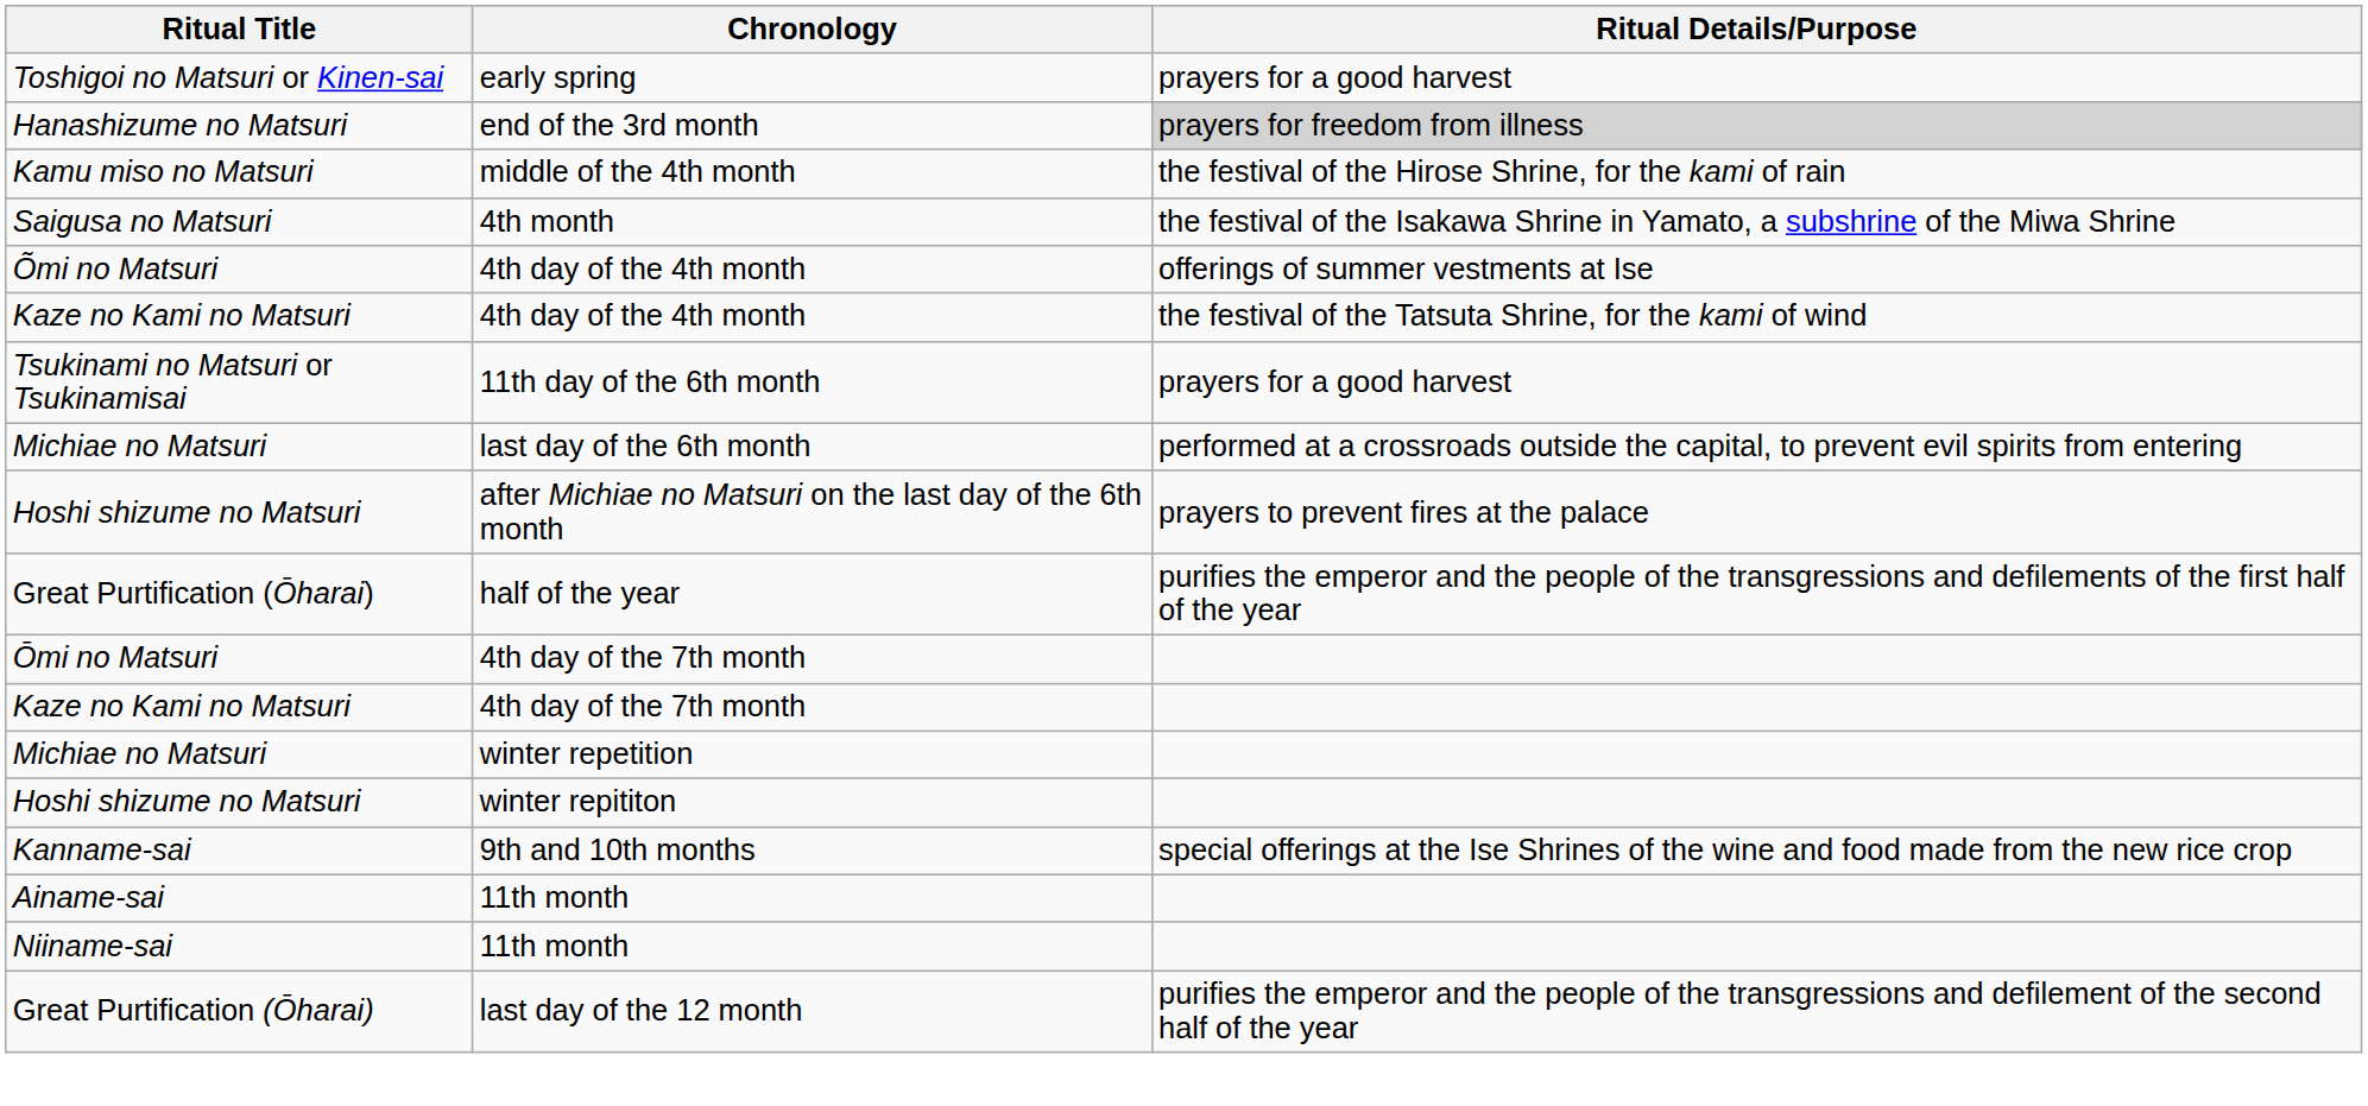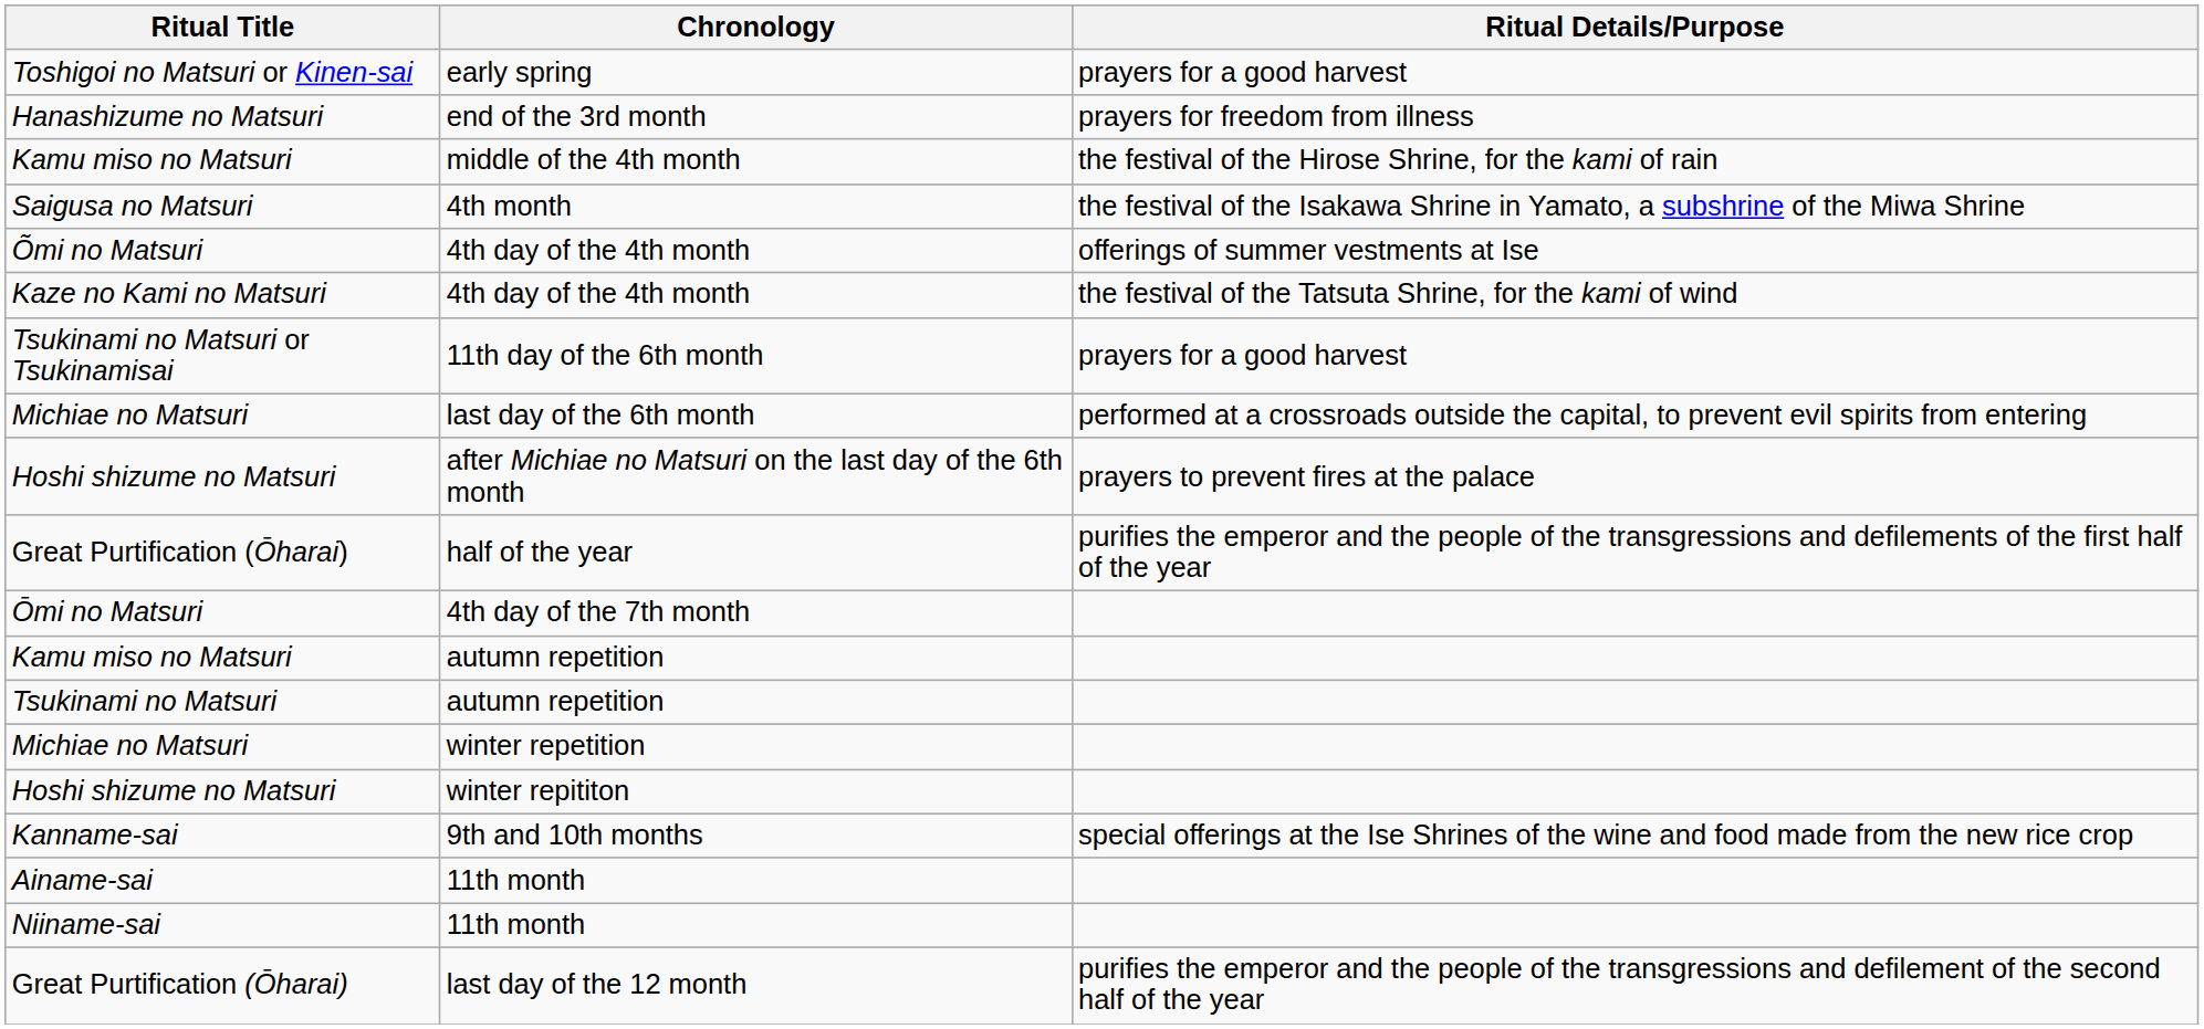end of the 3rd month | Ritual Details/Purpose: lightgrey background -> no background
- row: Kaze no Kami no Matsuri | 4th day of the 7th month
+ row: Kamu miso no Matsuri | autumn repetition
+ row: Tsukinami no Matsuri | autumn repetition
